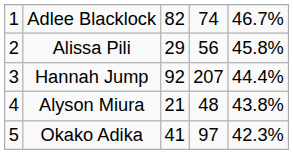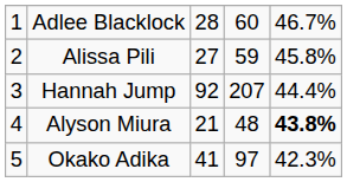Adlee Blacklock | column 3: 82 -> 28
Adlee Blacklock | column 4: 74 -> 60
Alissa Pili | column 3: 29 -> 27
Alissa Pili | column 4: 56 -> 59
Alyson Miura | column 5: normal -> bold
